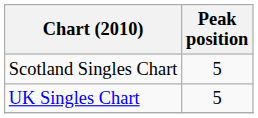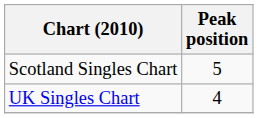UK Singles Chart | Peak position: 5 -> 4
